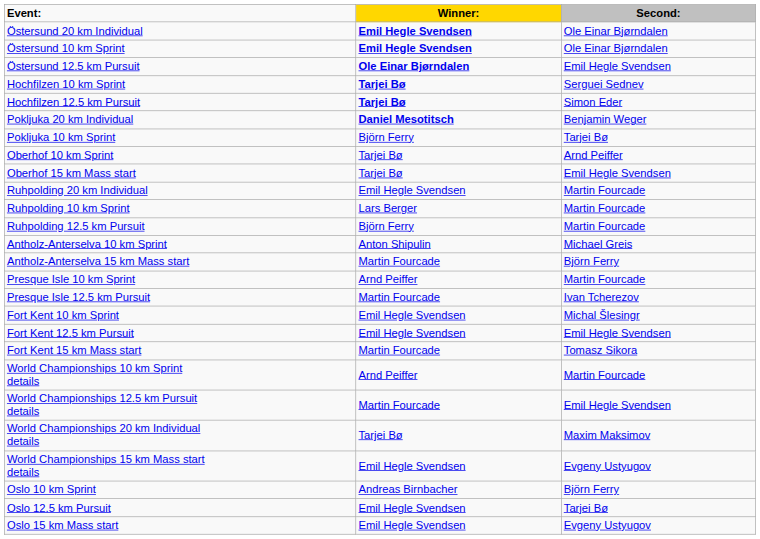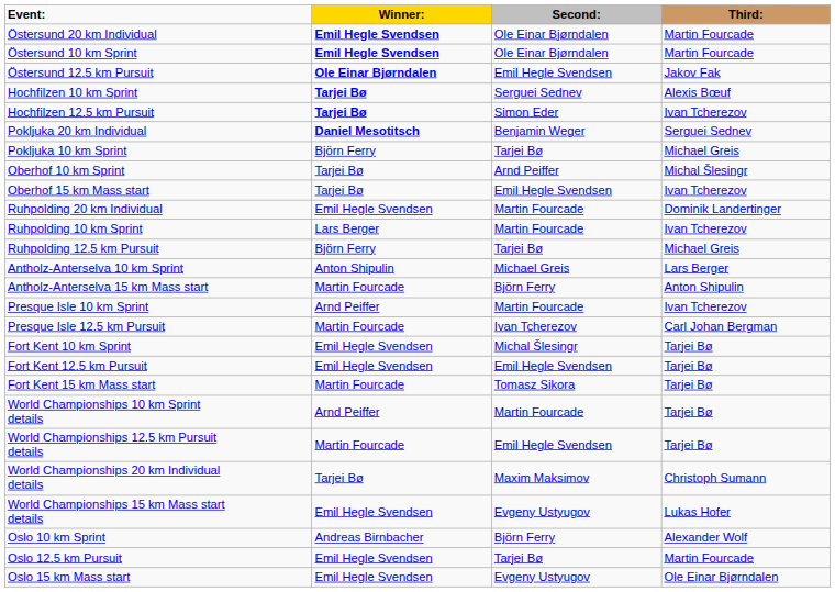+ column: Third: | Martin Fourcade | Martin Fourcade | Jakov Fak | Alexis Bœuf | Ivan Tcherezov | Serguei Sednev | Michael Greis | Michal Šlesingr | Ivan Tcherezov | Dominik Landertinger | Ivan Tcherezov | Michael Greis | Lars Berger | Anton Shipulin | Ivan Tcherezov | Carl Johan Bergman | Tarjei Bø | Tarjei Bø | Tarjei Bø | Tarjei Bø | Tarjei Bø | Christoph Sumann | Lukas Hofer | Alexander Wolf | Martin Fourcade | Ole Einar Bjørndalen
Ruhpolding 12.5 km Pursuit | Second:: Martin Fourcade -> Tarjei Bø
